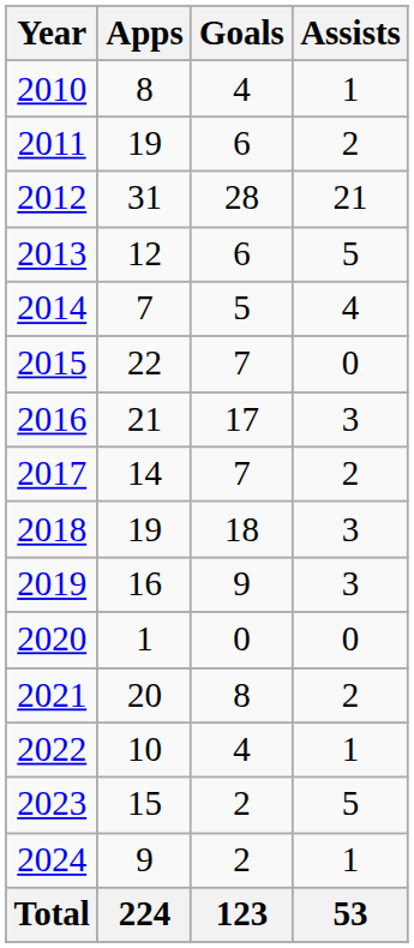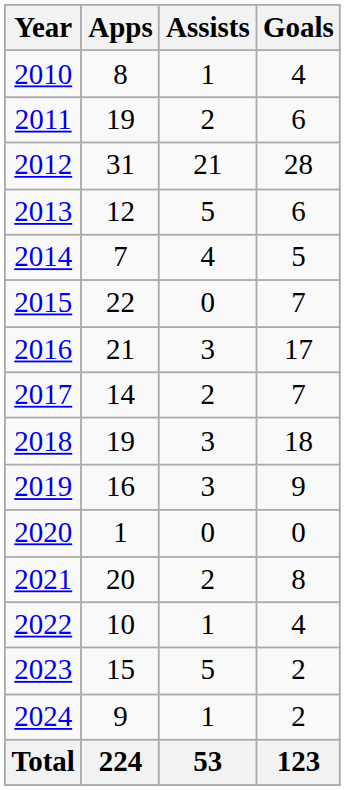columns swapped: Goals <-> Assists
